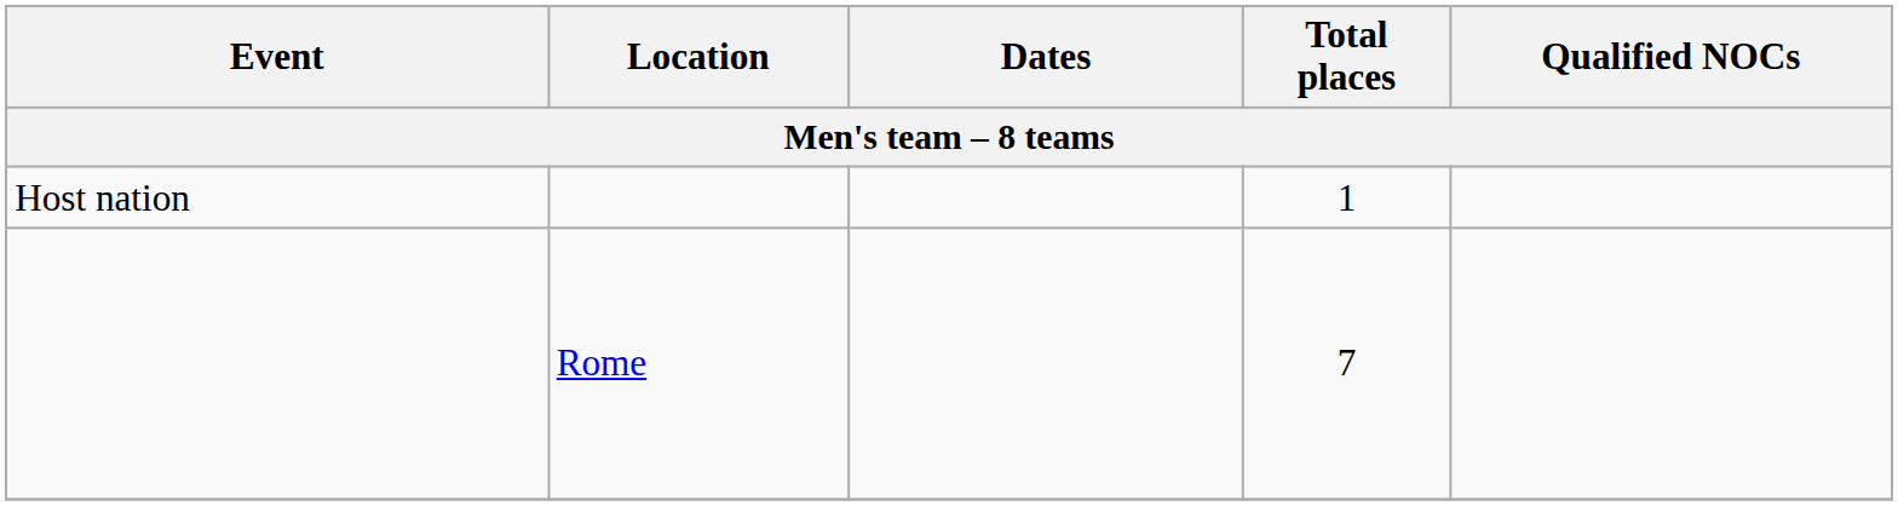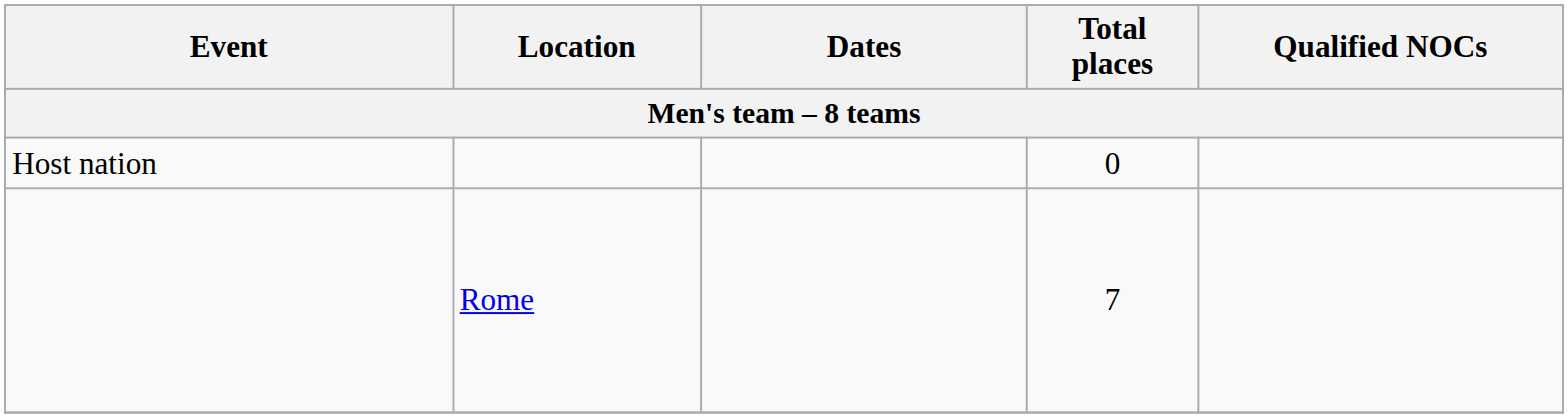Host nation | Total places: 1 -> 0
